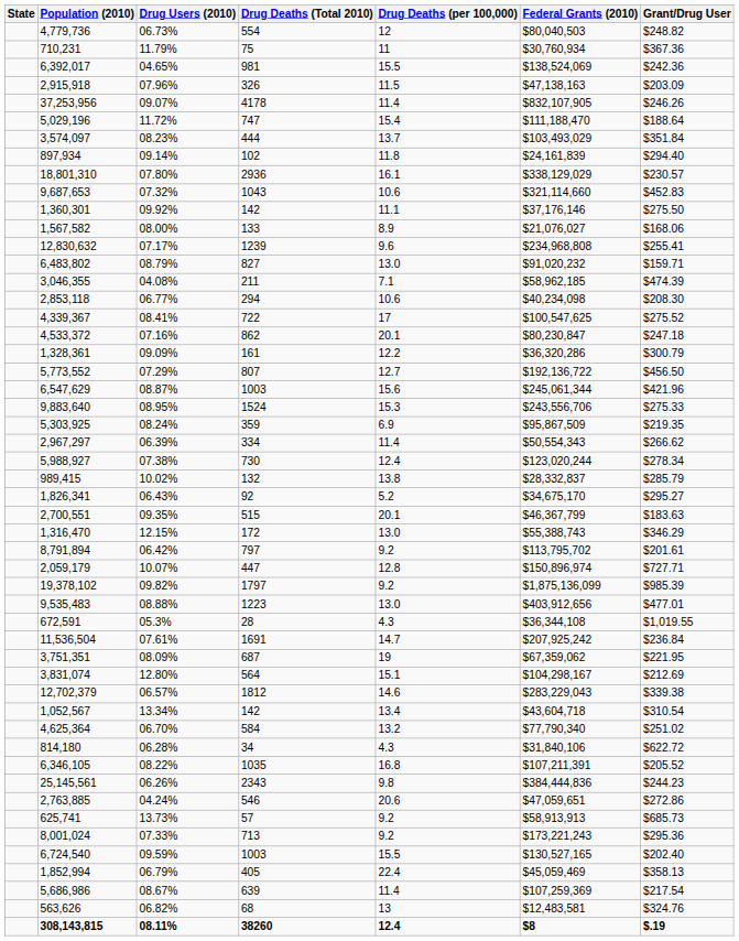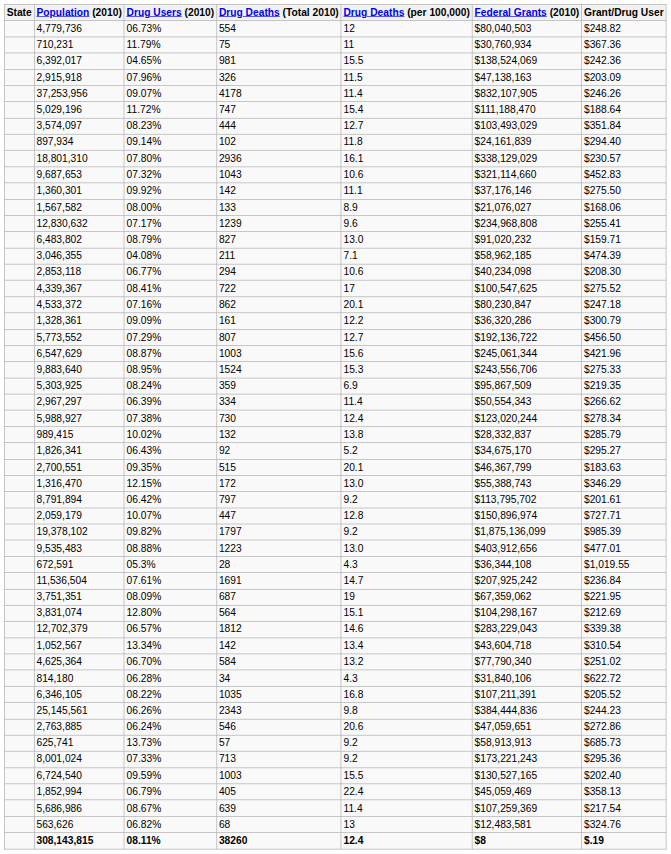3,574,097 | Drug Deaths (per 100,000): 13.7 -> 12.7
2,763,885 | Drug Users (2010): 04.24% -> 06.24%
